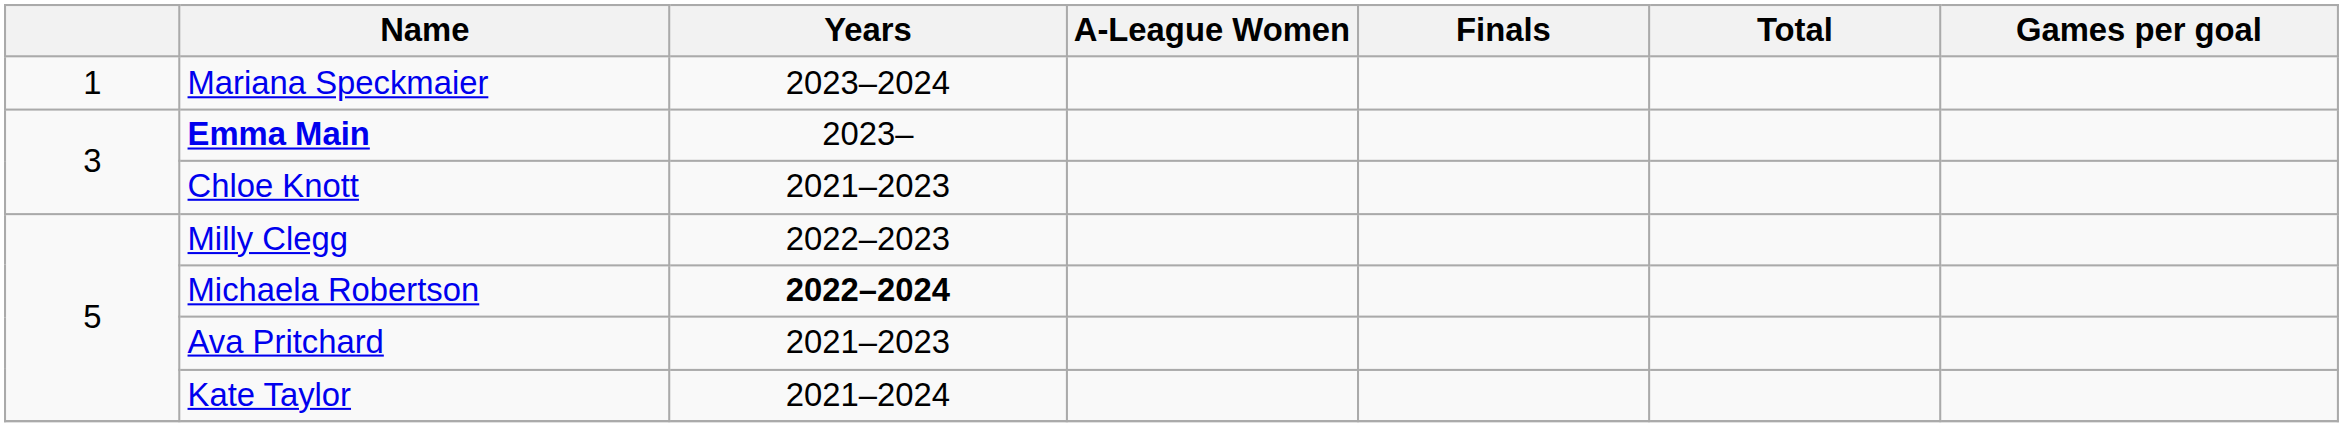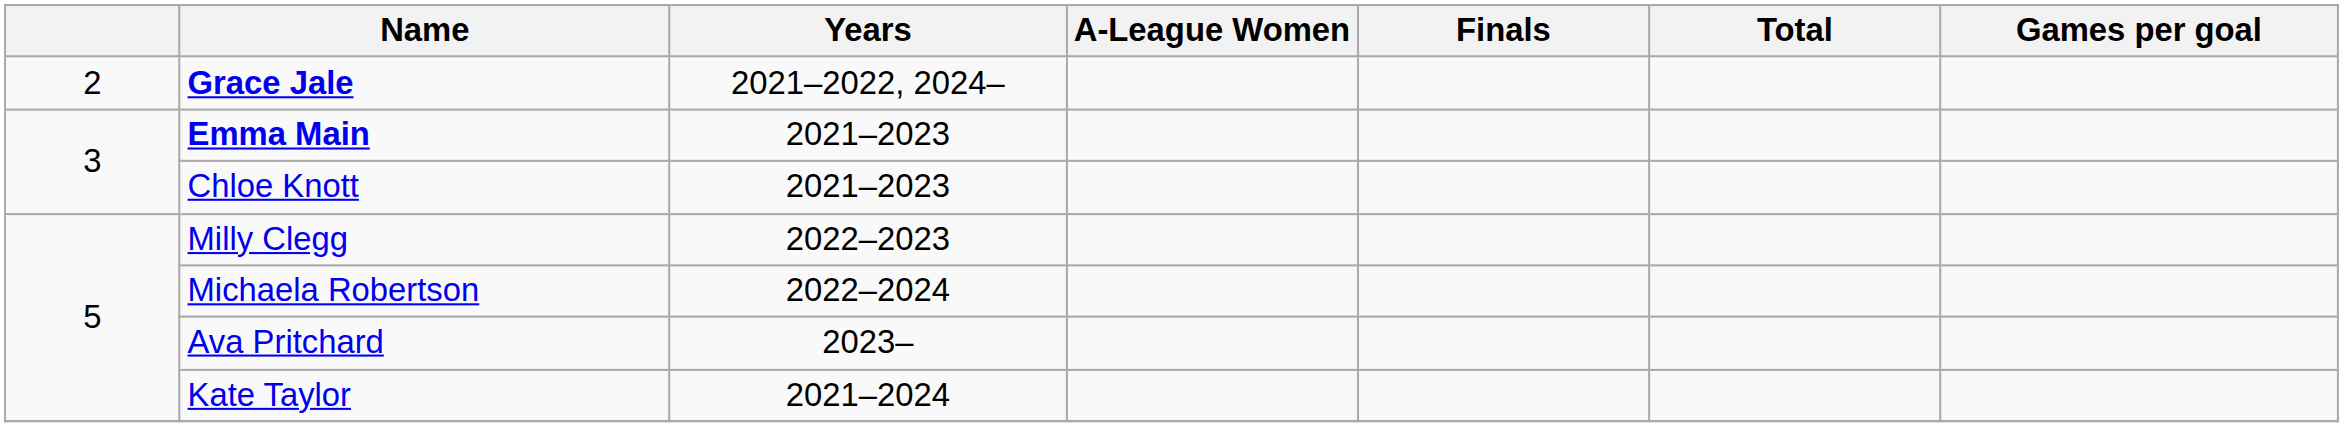- row: 1 | Mariana Speckmaier | 2023–2024
+ row: 2 | Grace Jale | 2021–2022, 2024–
Emma Main | Years: 2023– -> 2021–2023
Michaela Robertson | Years: bold -> normal
Ava Pritchard | Years: 2021–2023 -> 2023–
